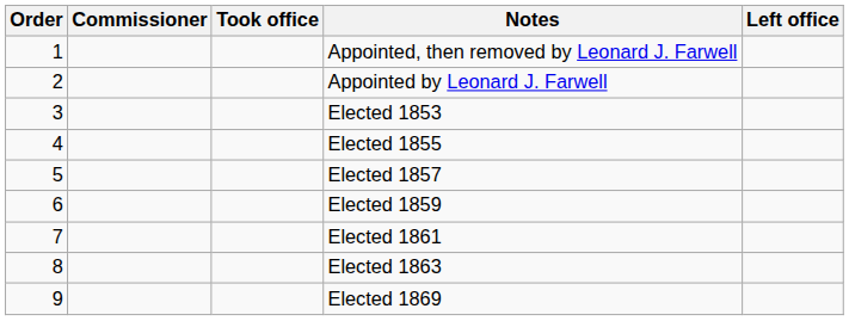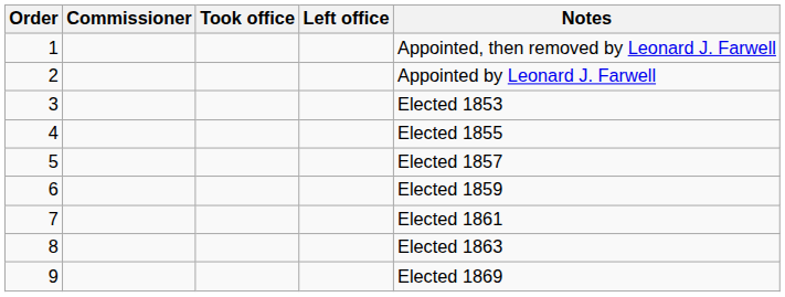columns swapped: Left office <-> Notes
